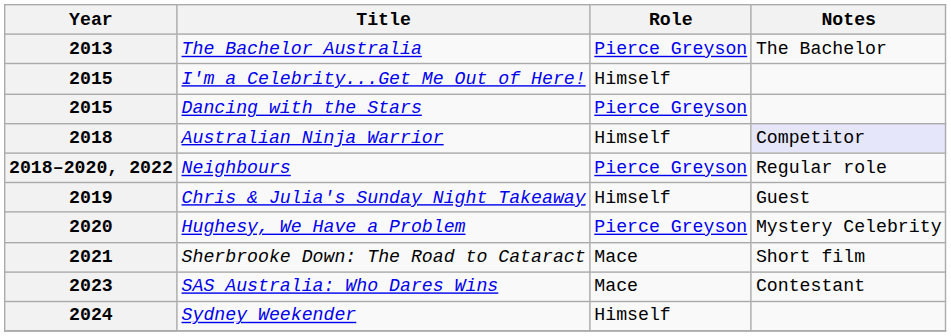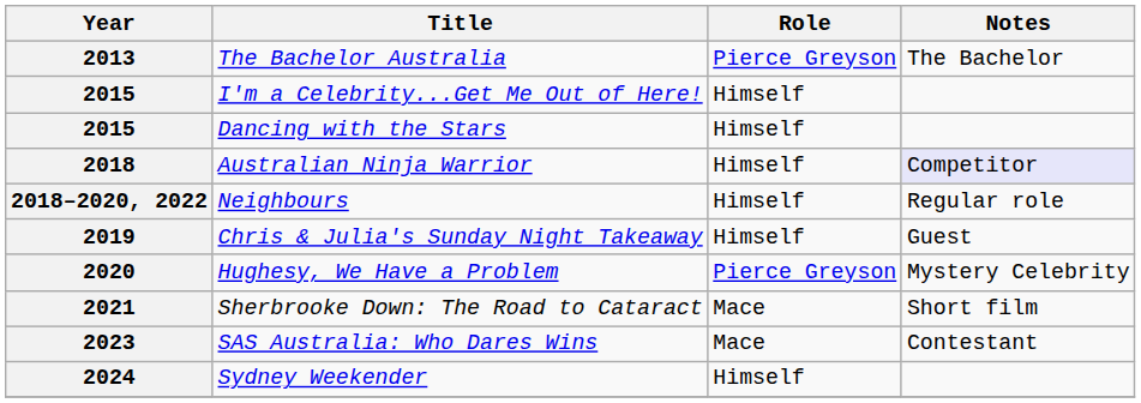2015 / Dancing with the Stars | Role: Pierce Greyson -> Himself
2018–2020, 2022 | Role: Pierce Greyson -> Himself
